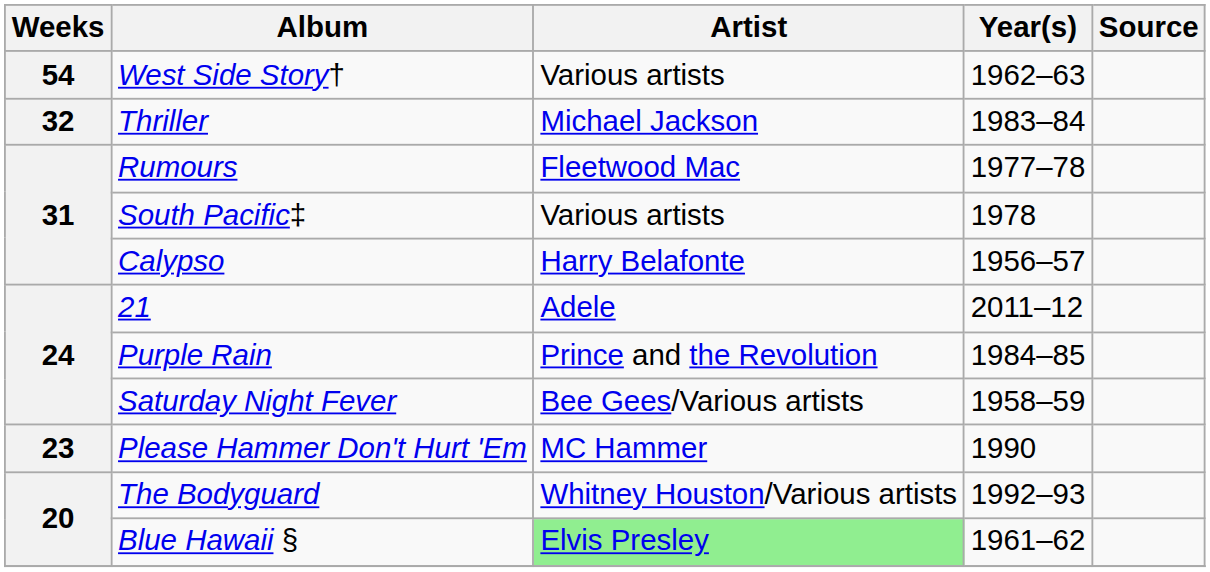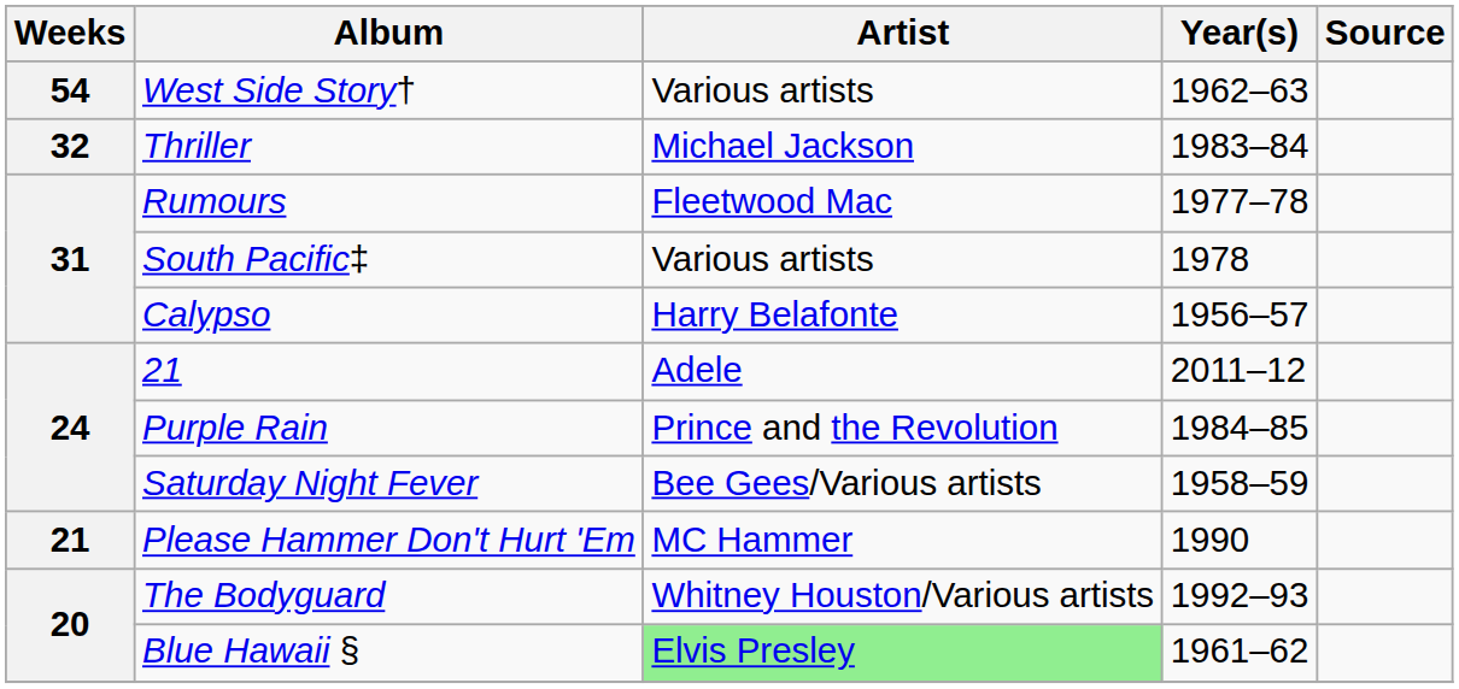Please Hammer Don't Hurt 'Em | Weeks: 23 -> 21
